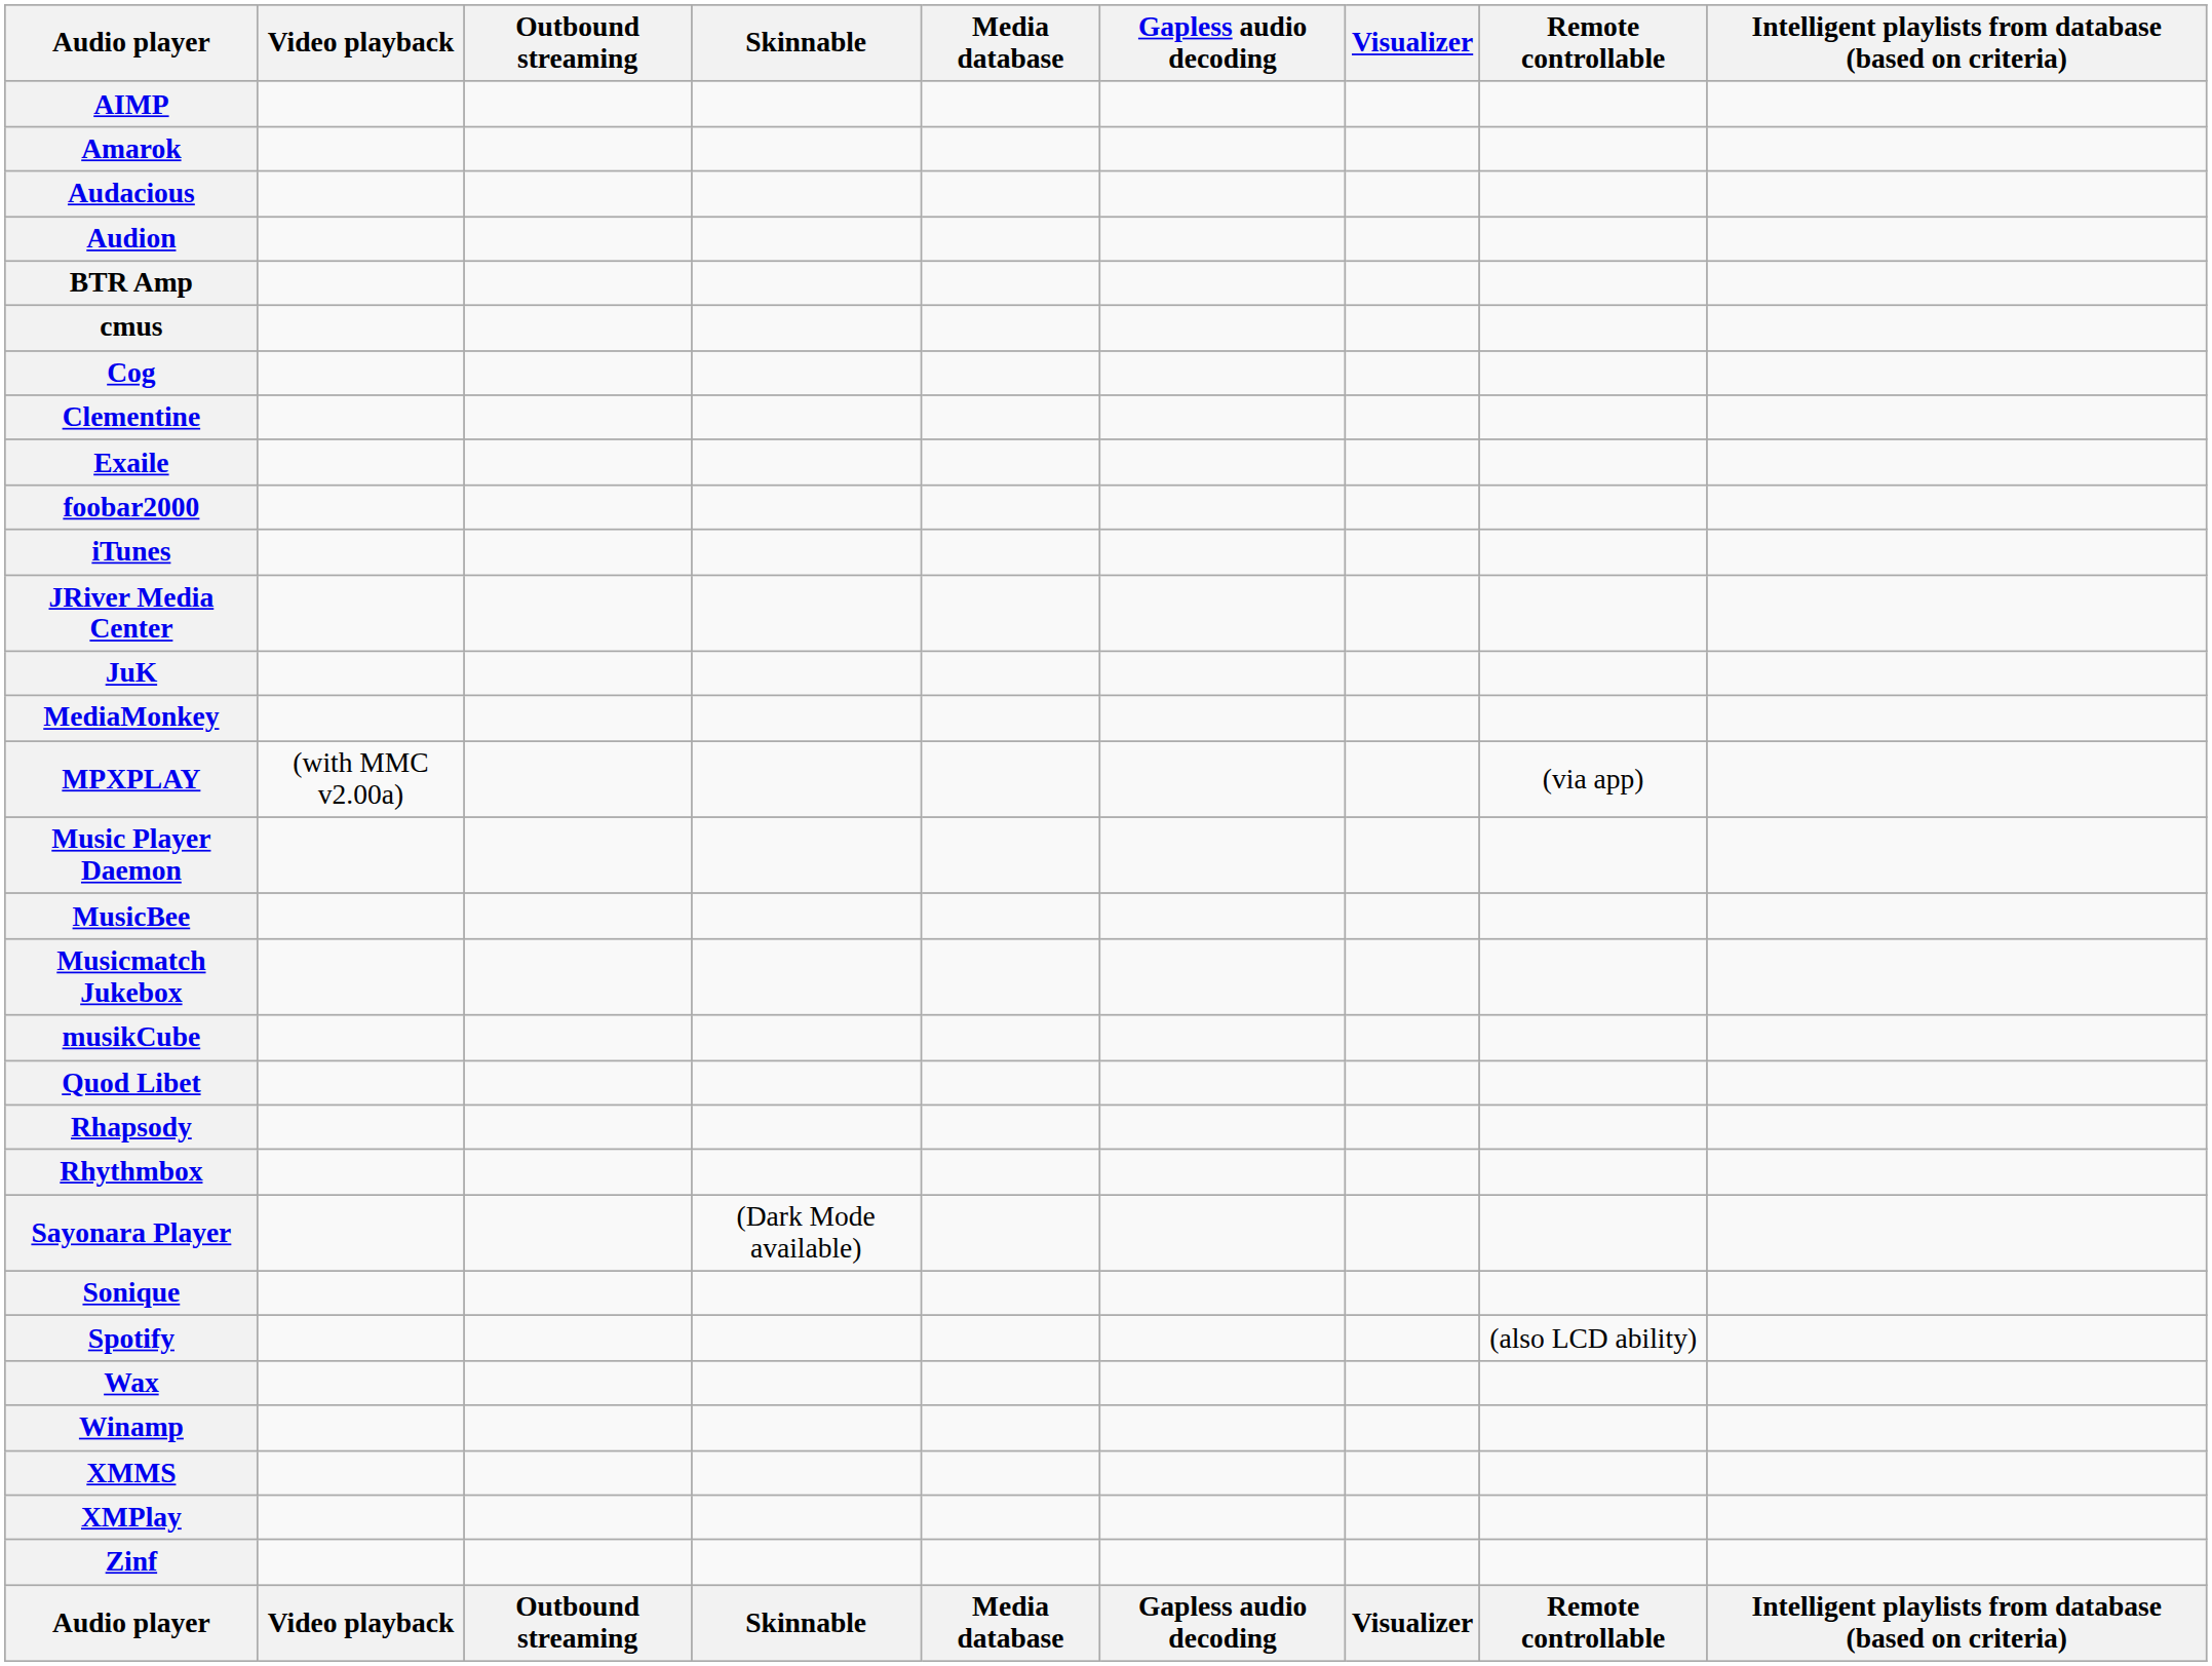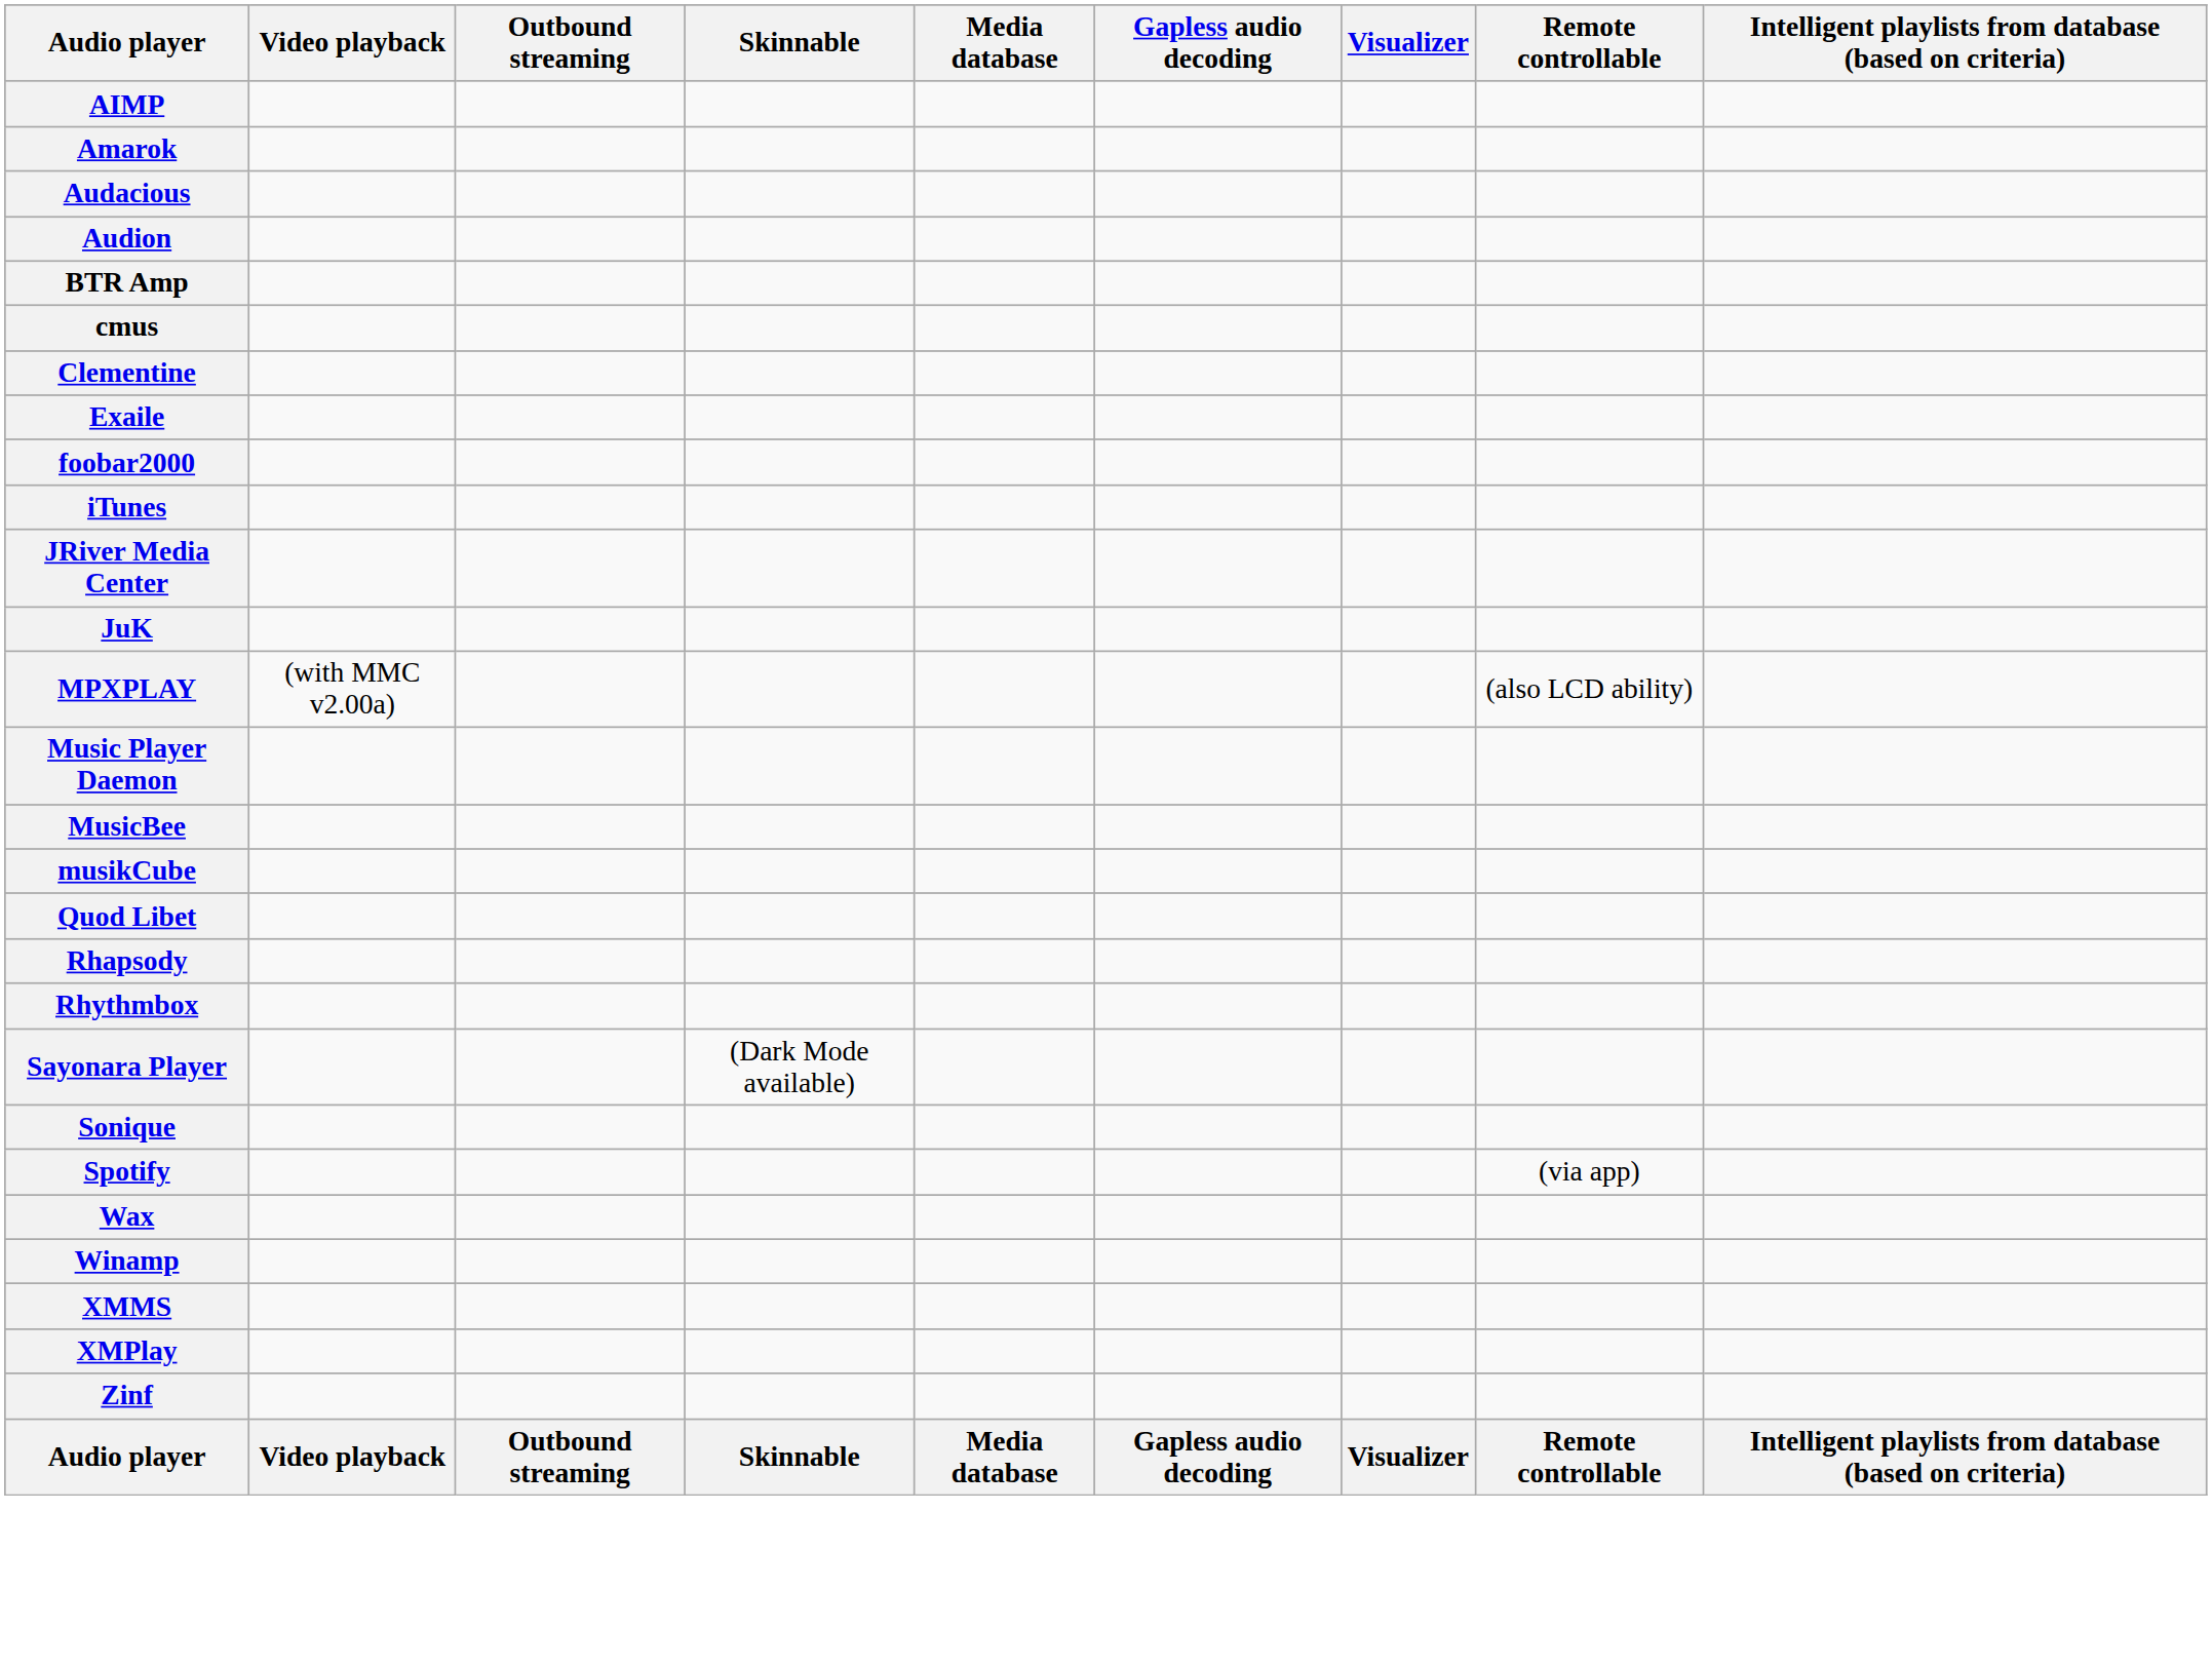- row: Cog
- row: MediaMonkey
MPXPLAY | Remote controllable: (via app) -> (also LCD ability)
- row: Musicmatch Jukebox
Spotify | Remote controllable: (also LCD ability) -> (via app)
